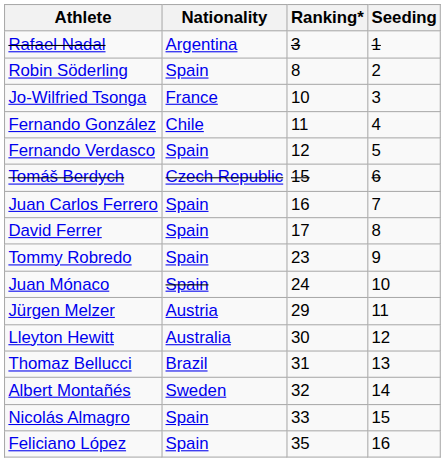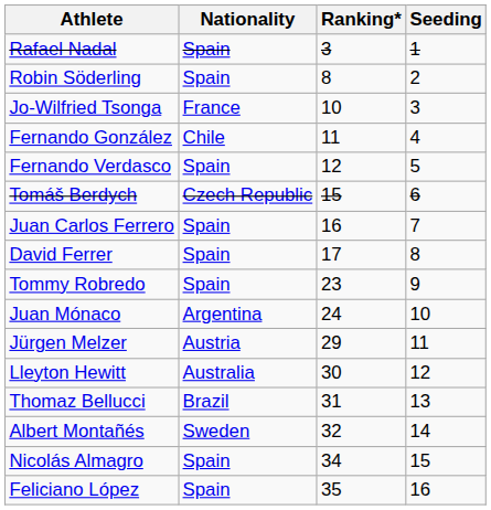Rafael Nadal | Nationality: Argentina -> Spain
Juan Mónaco | Nationality: Spain -> Argentina
Nicolás Almagro | Ranking*: 33 -> 34
